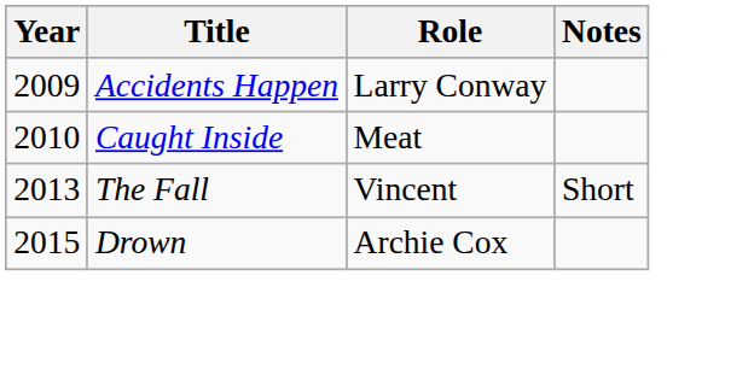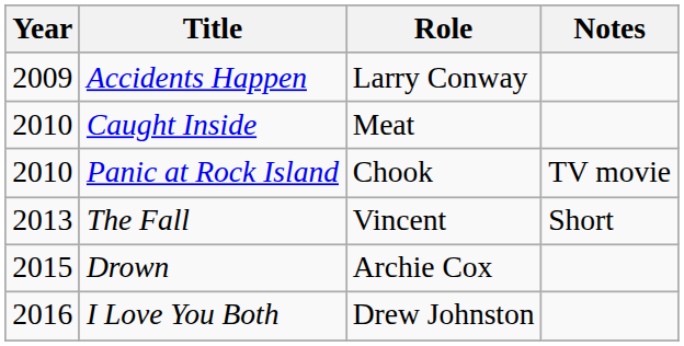+ row: 2010 | Panic at Rock Island | Chook | TV movie
+ row: 2016 | I Love You Both | Drew Johnston
